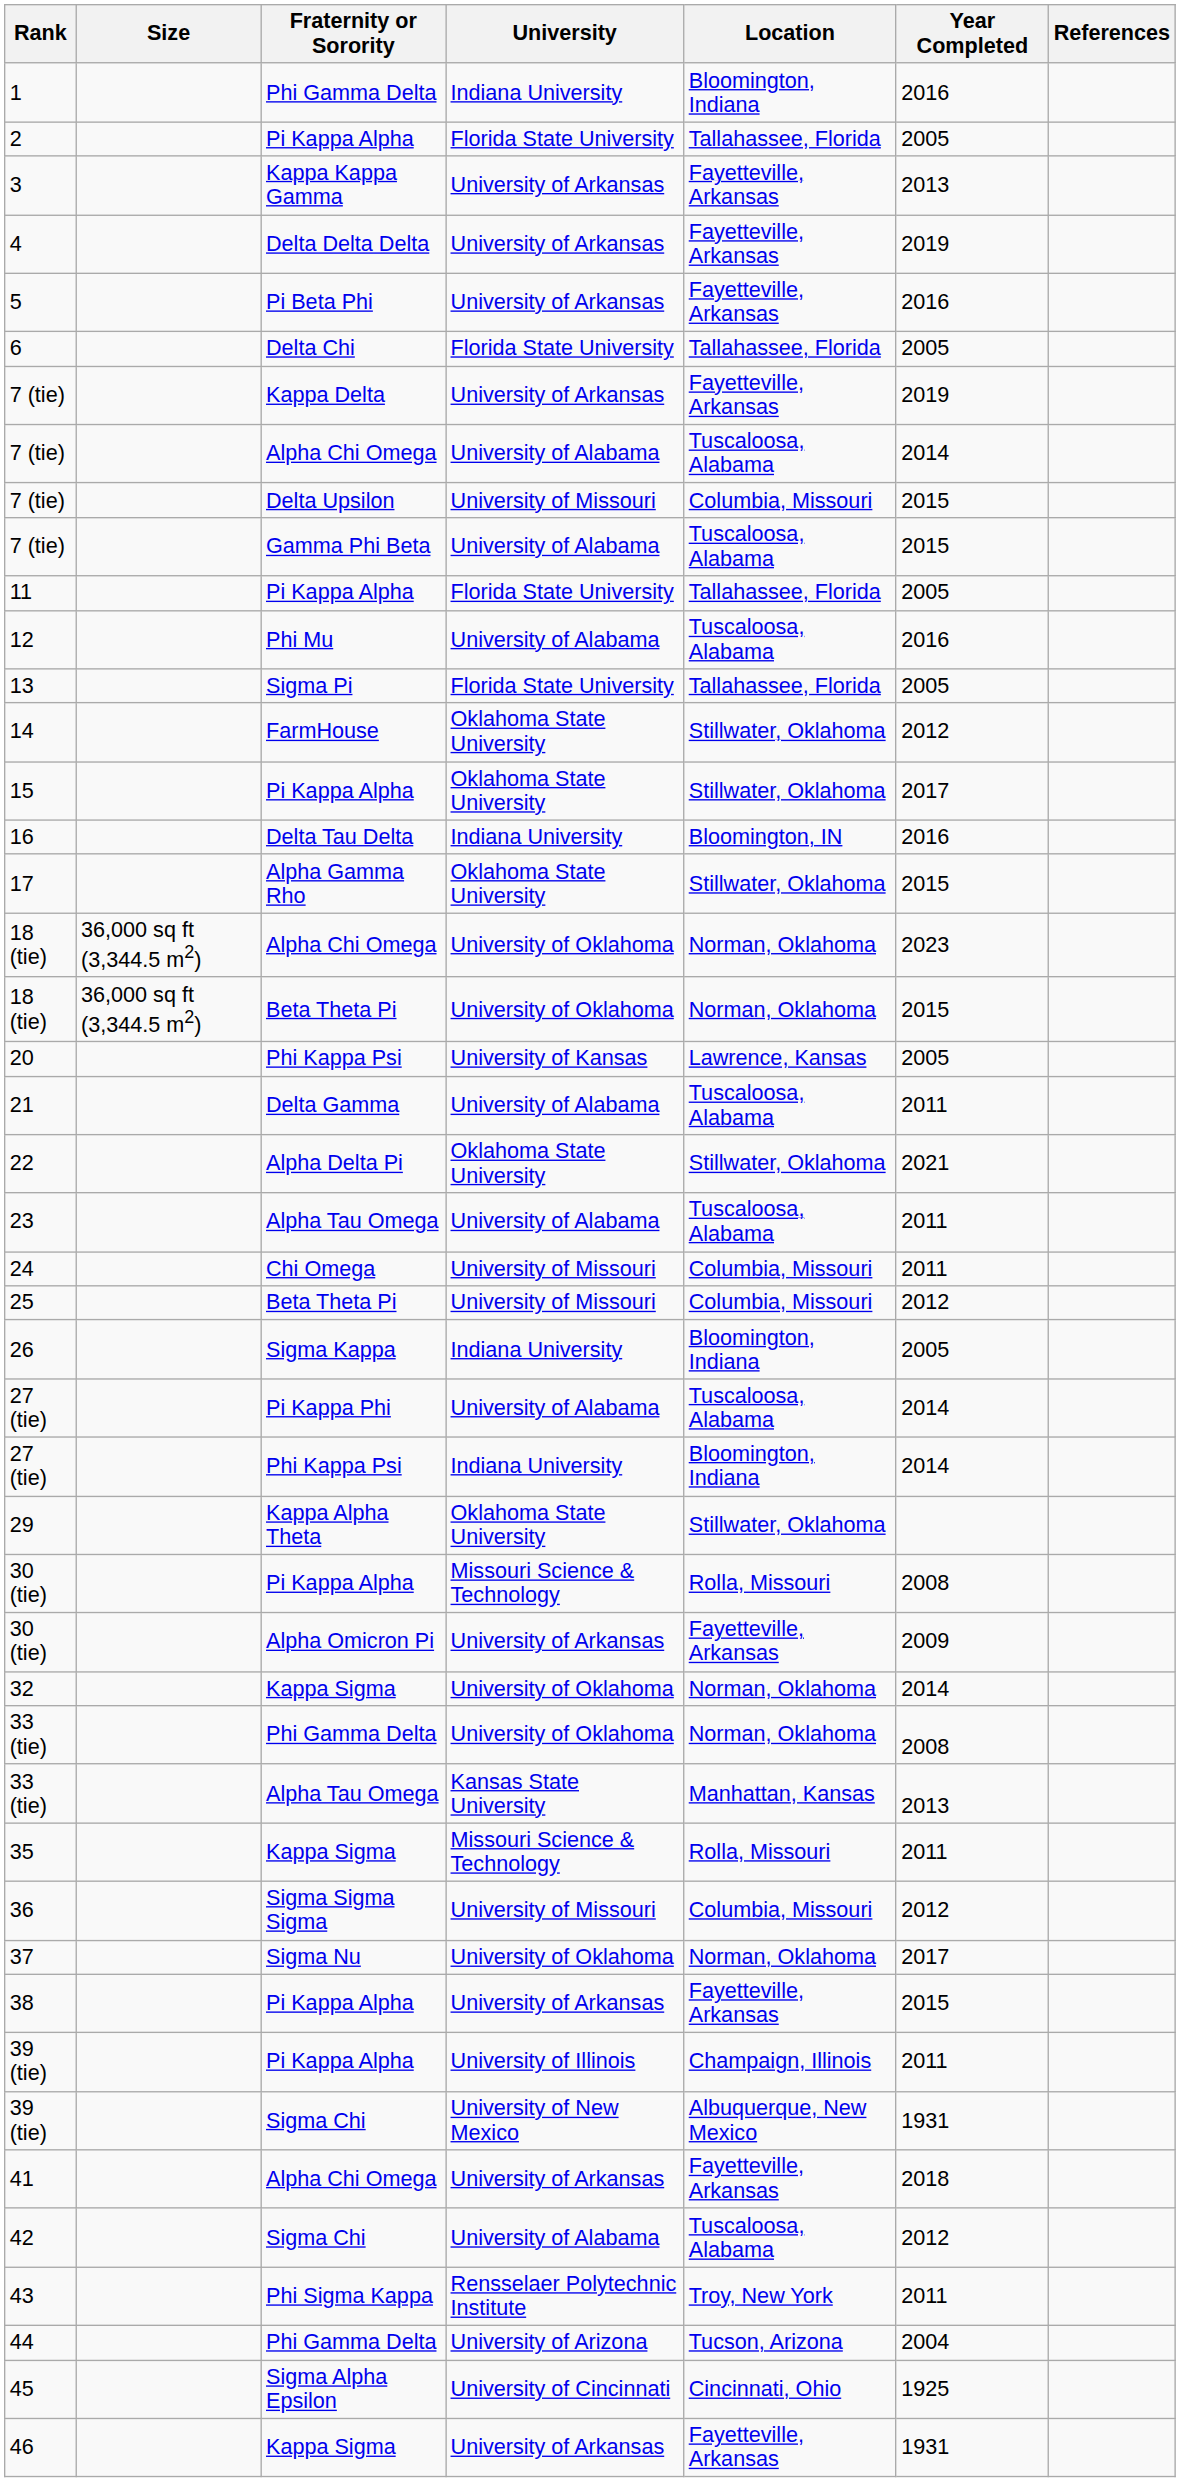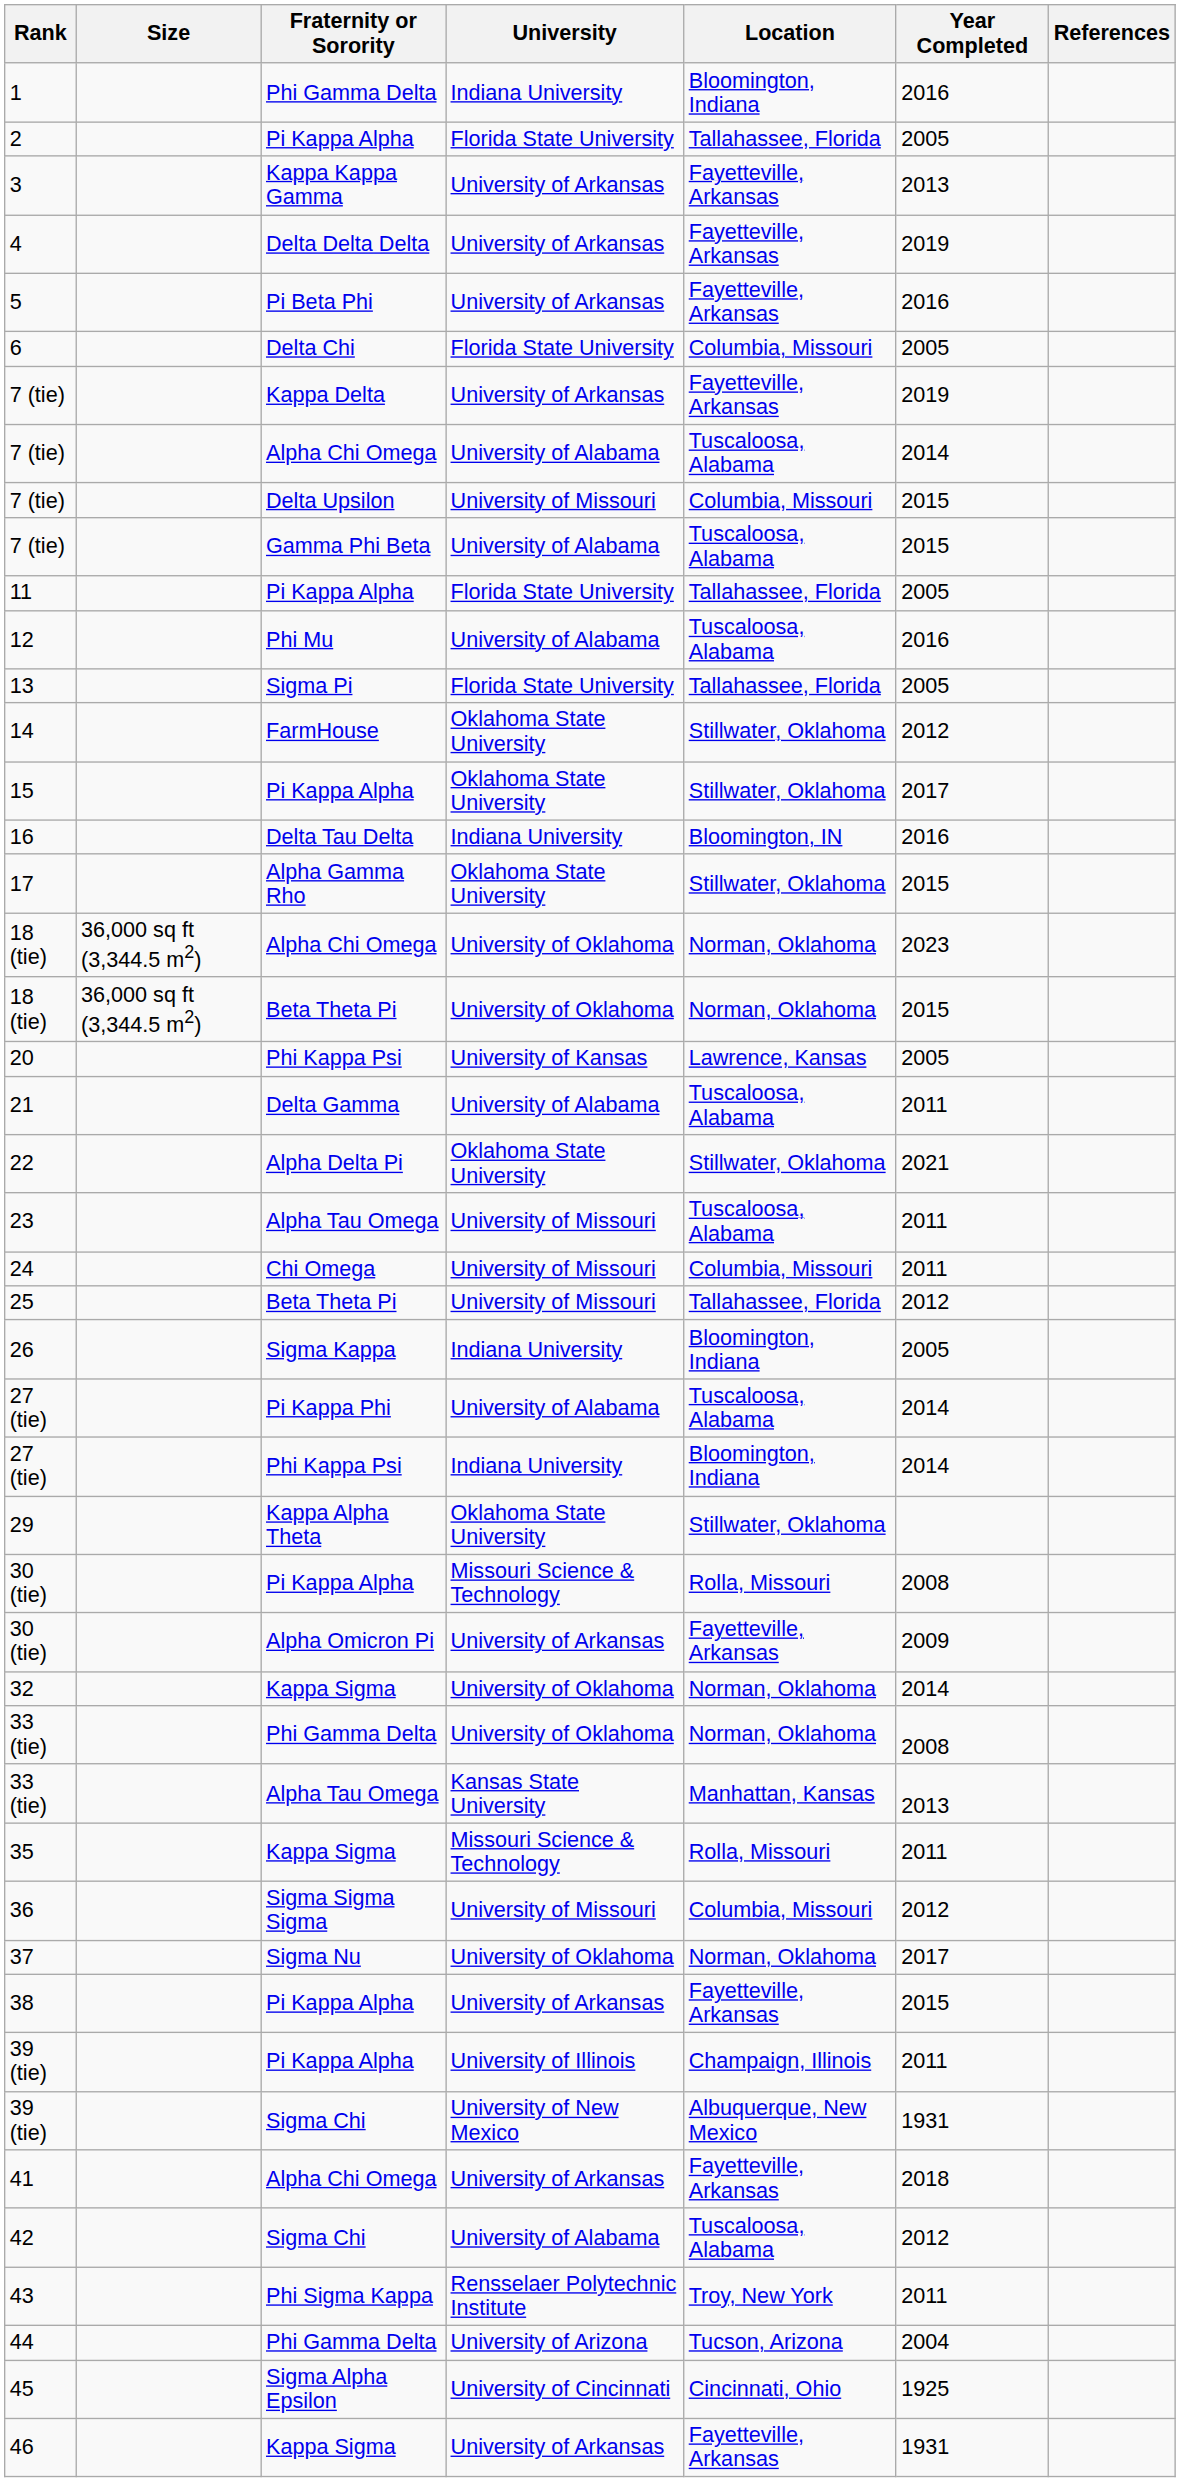6 | Location: Tallahassee, Florida -> Columbia, Missouri
23 | University: University of Alabama -> University of Missouri
25 | Location: Columbia, Missouri -> Tallahassee, Florida
